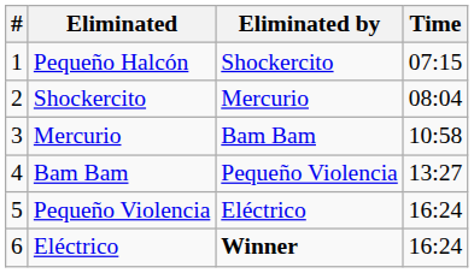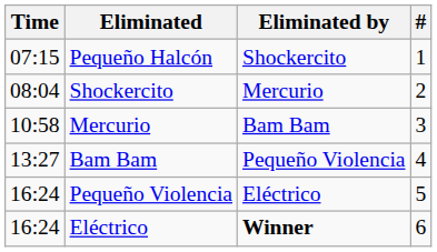columns swapped: # <-> Time
